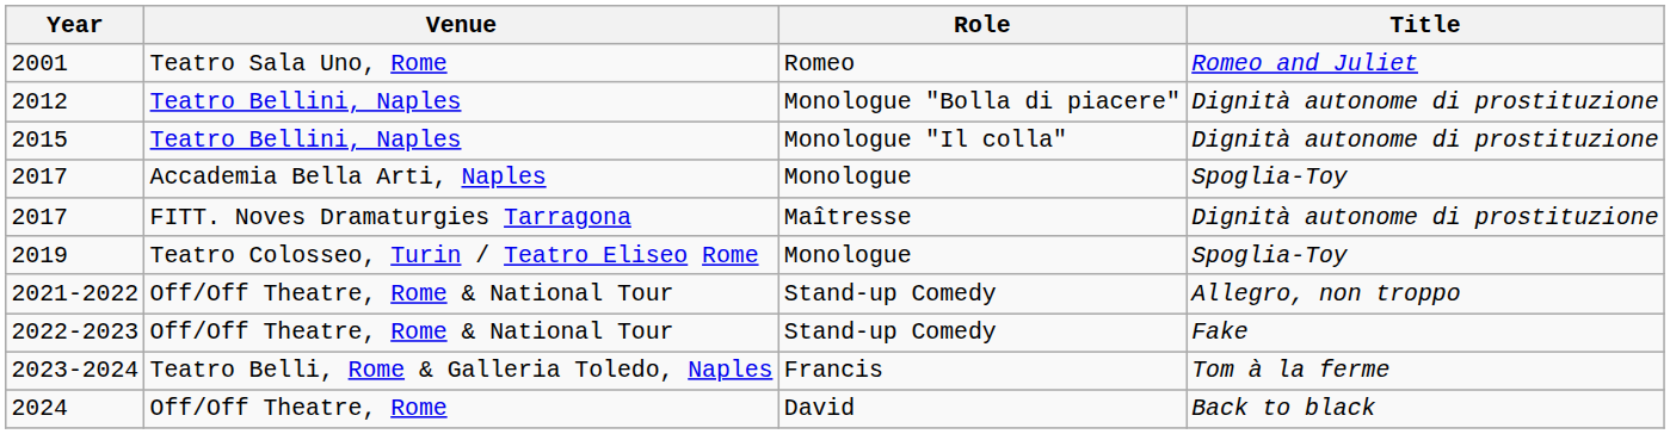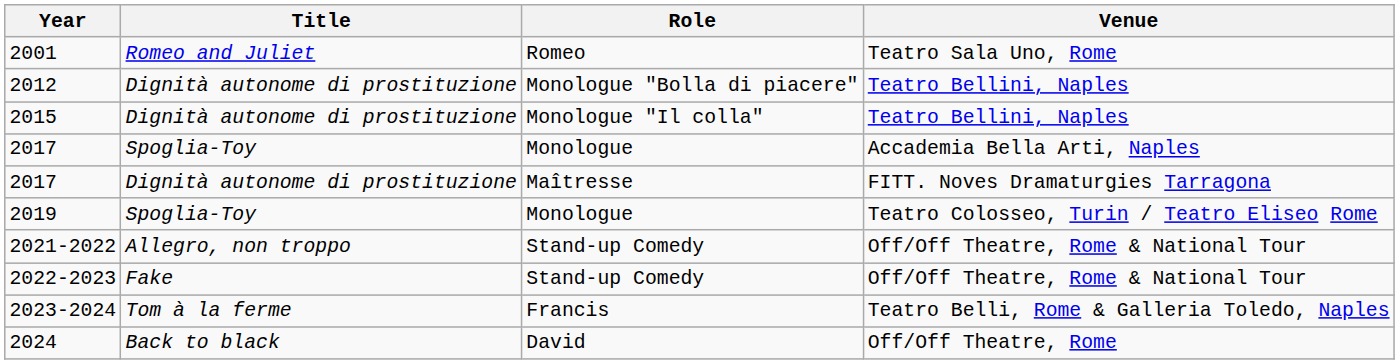columns swapped: Title <-> Venue
